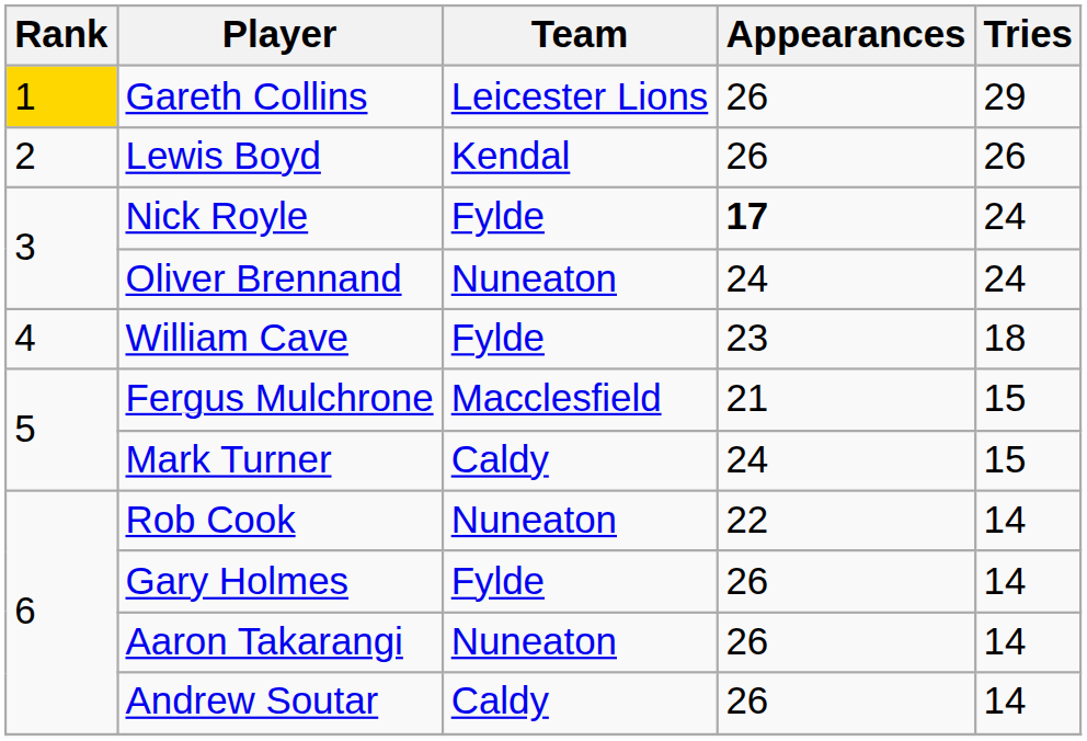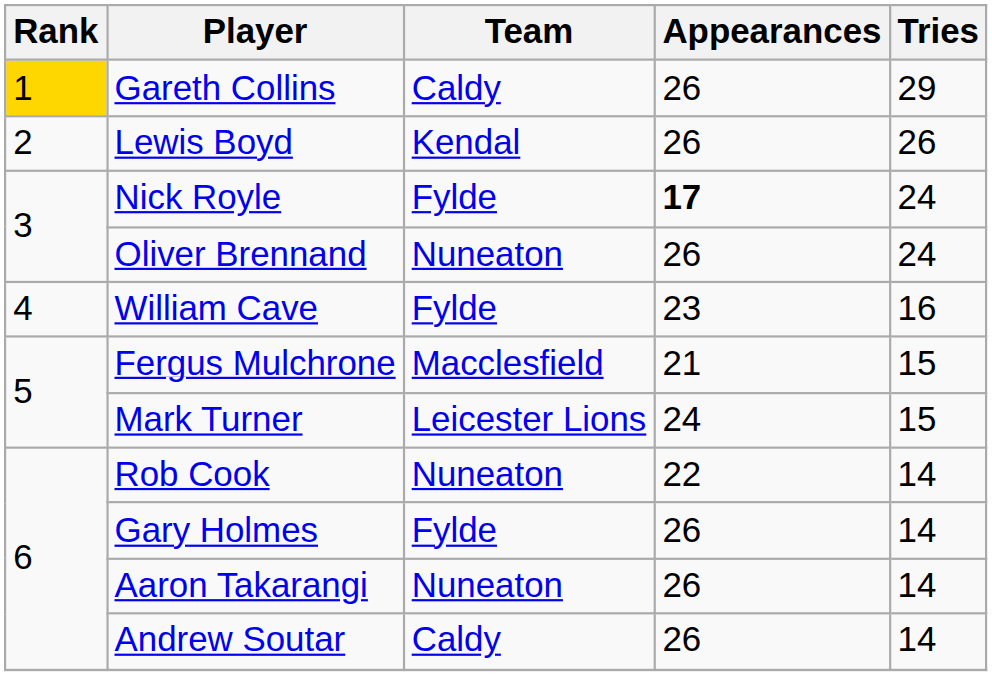Gareth Collins | Team: Leicester Lions -> Caldy
Oliver Brennand | Appearances: 24 -> 26
William Cave | Tries: 18 -> 16
Mark Turner | Team: Caldy -> Leicester Lions
